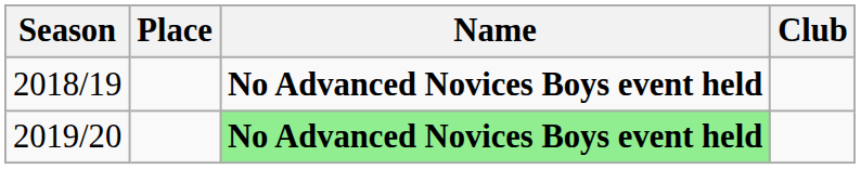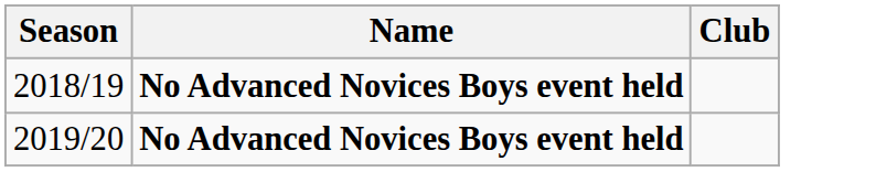- column: Place
2019/20 | Name: lightgreen background -> no background
